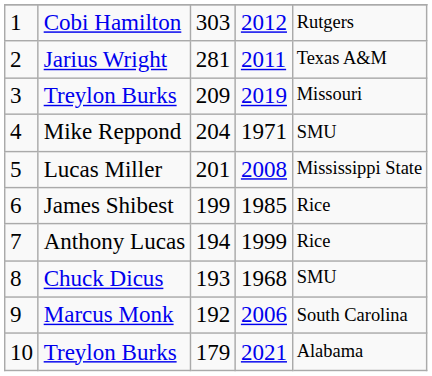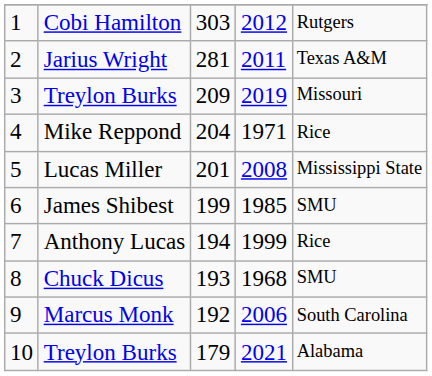Mike Reppond | column 5: SMU -> Rice
James Shibest | column 5: Rice -> SMU
